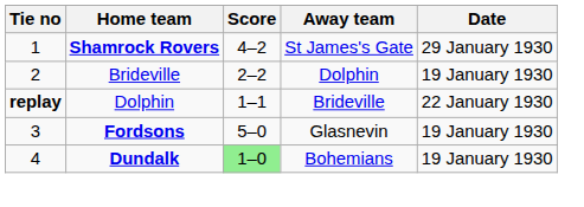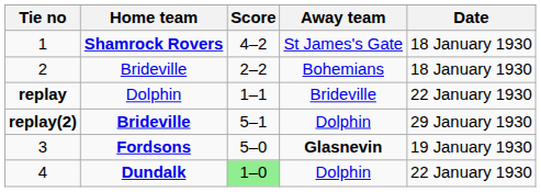1 | Date: 29 January 1930 -> 18 January 1930
2 | Away team: Dolphin -> Bohemians
2 | Date: 19 January 1930 -> 18 January 1930
+ row: replay(2) | Brideville | 5–1 | Dolphin | 29 January 1930
3 | Away team: normal -> bold
4 | Away team: Bohemians -> Dolphin
4 | Date: 19 January 1930 -> 22 January 1930
